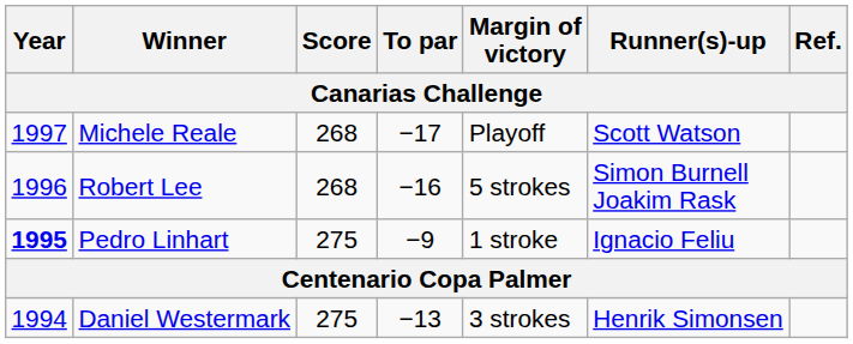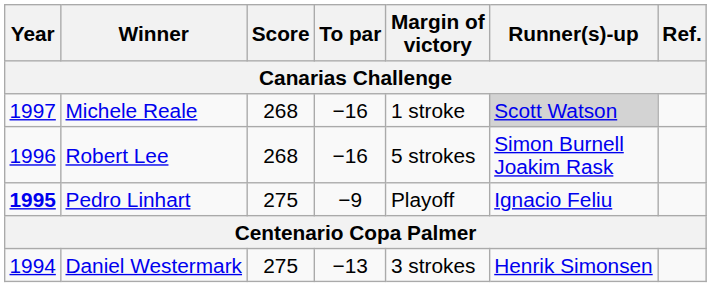Michele Reale | To par: −17 -> −16
Michele Reale | Margin of victory: Playoff -> 1 stroke
Michele Reale | Runner(s)-up: no background -> lightgrey background
Pedro Linhart | Margin of victory: 1 stroke -> Playoff
